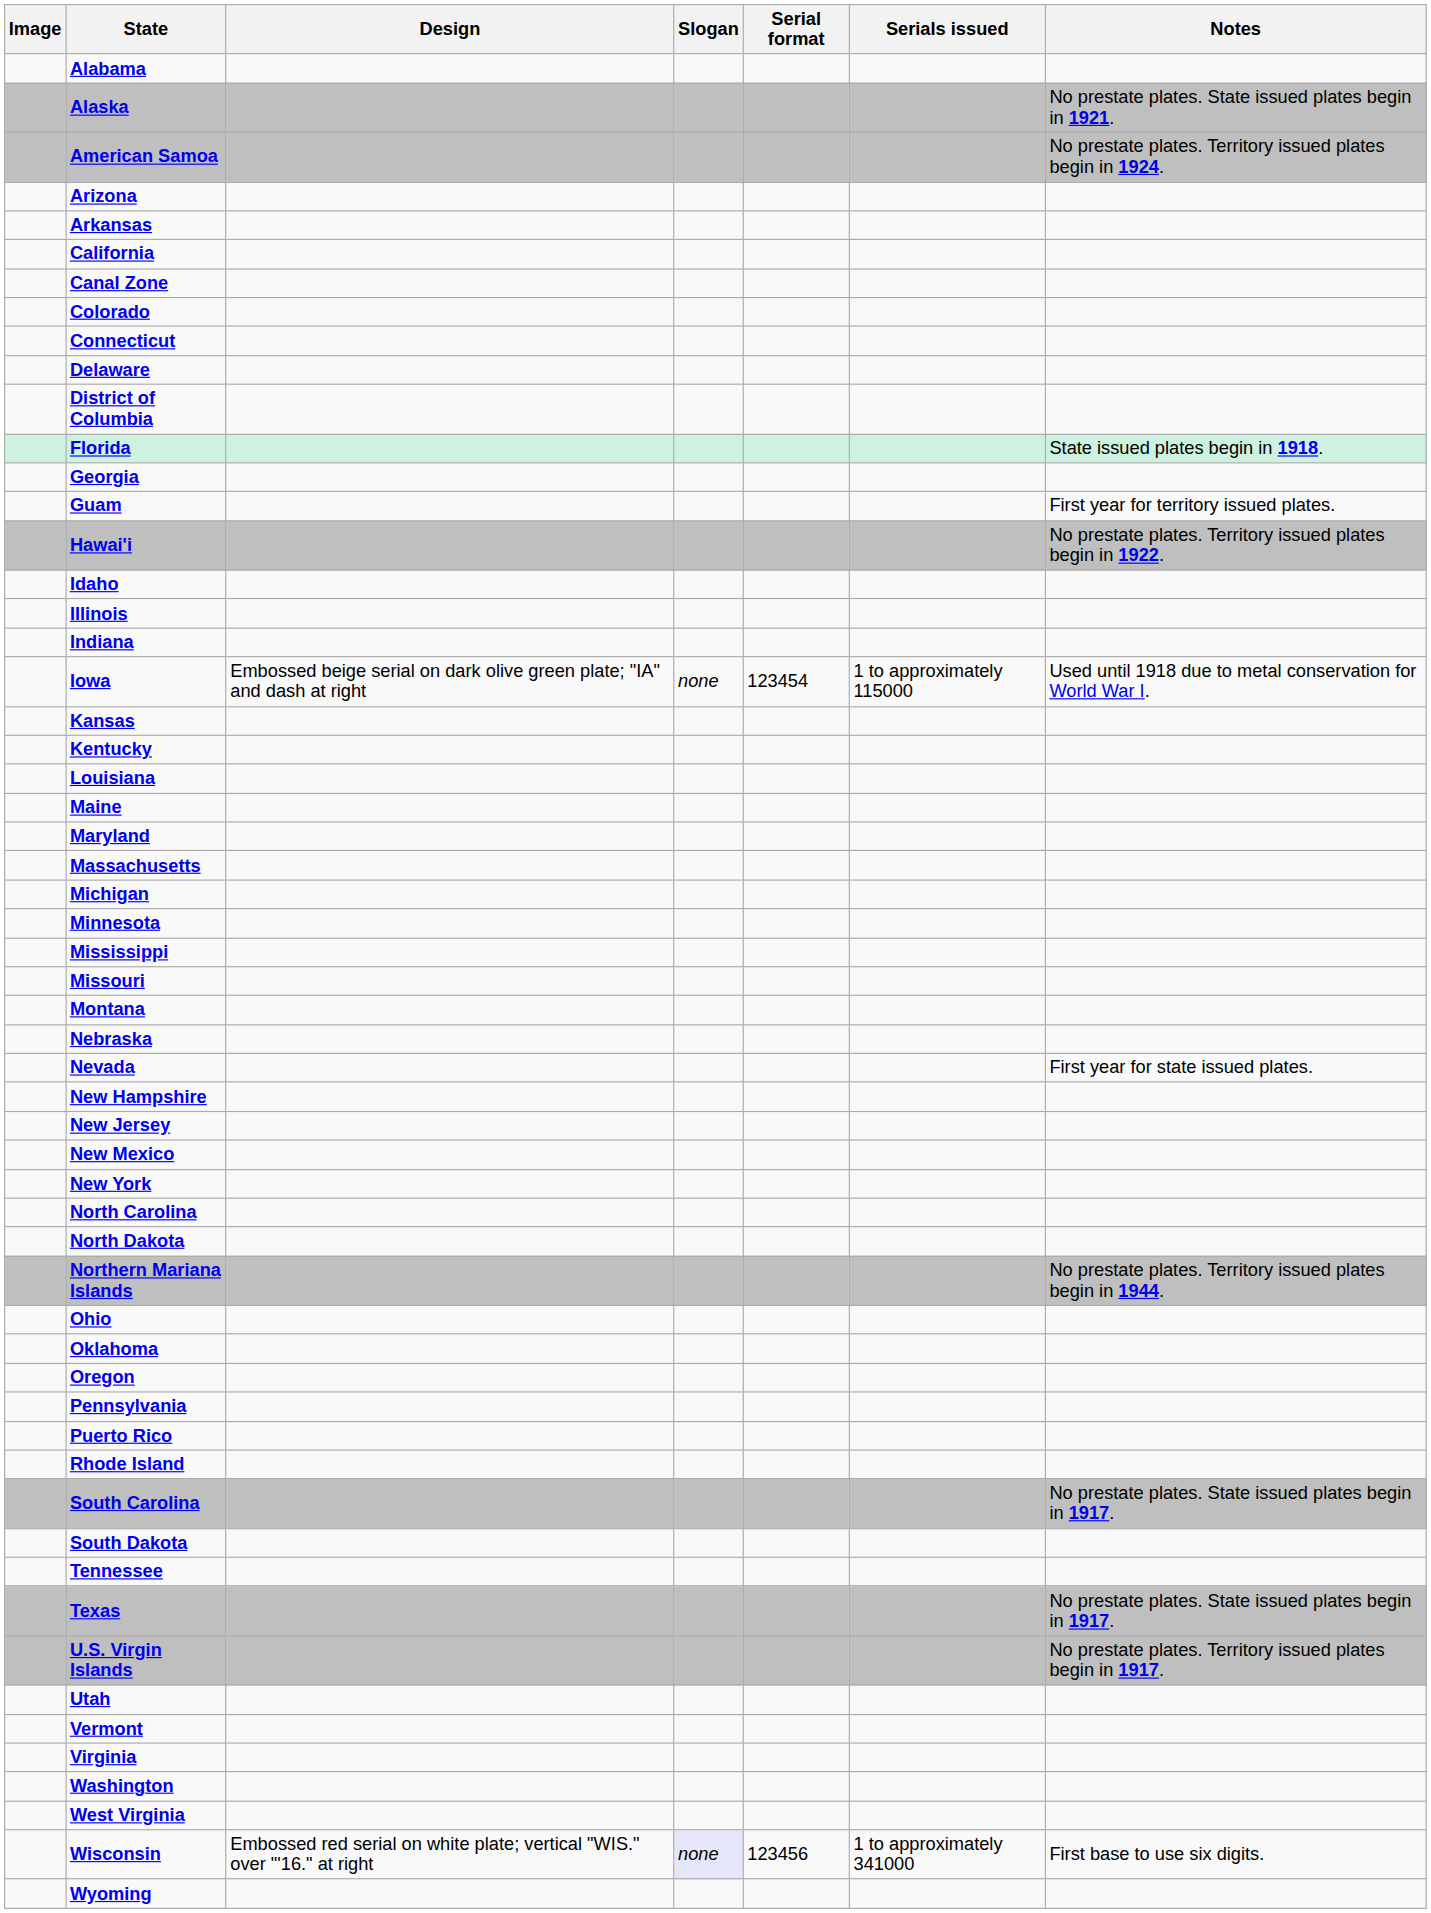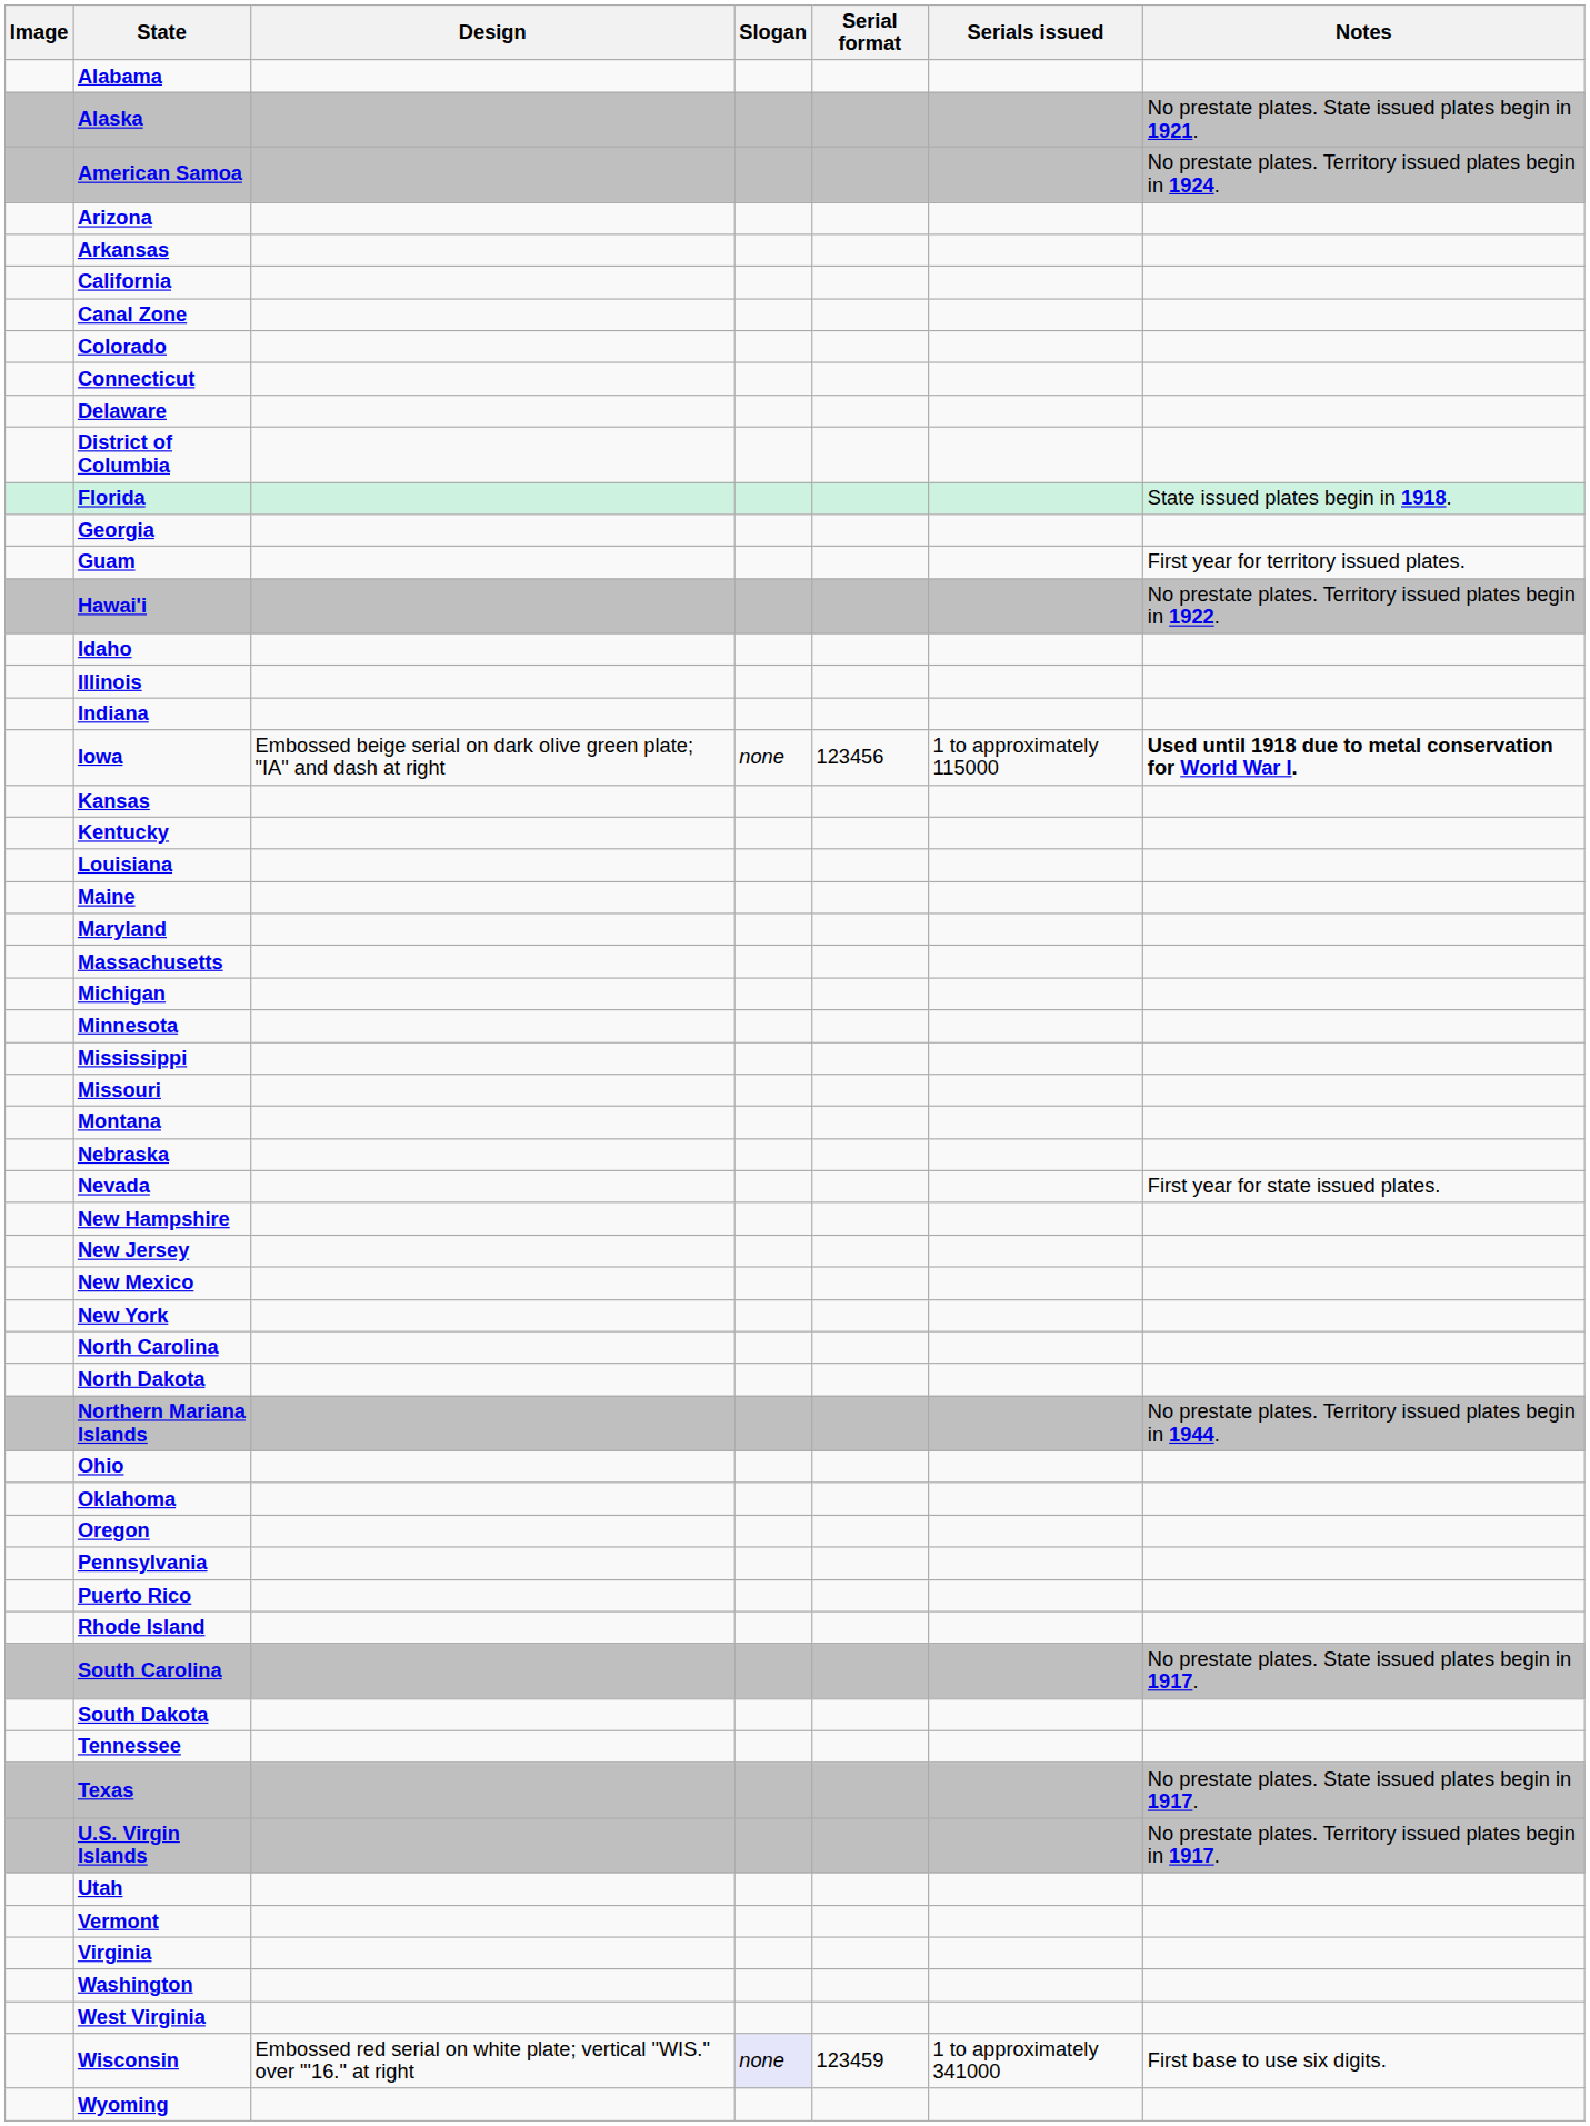Iowa | Serial format: 123454 -> 123456
Iowa | Notes: normal -> bold
Wisconsin | Serial format: 123456 -> 123459
